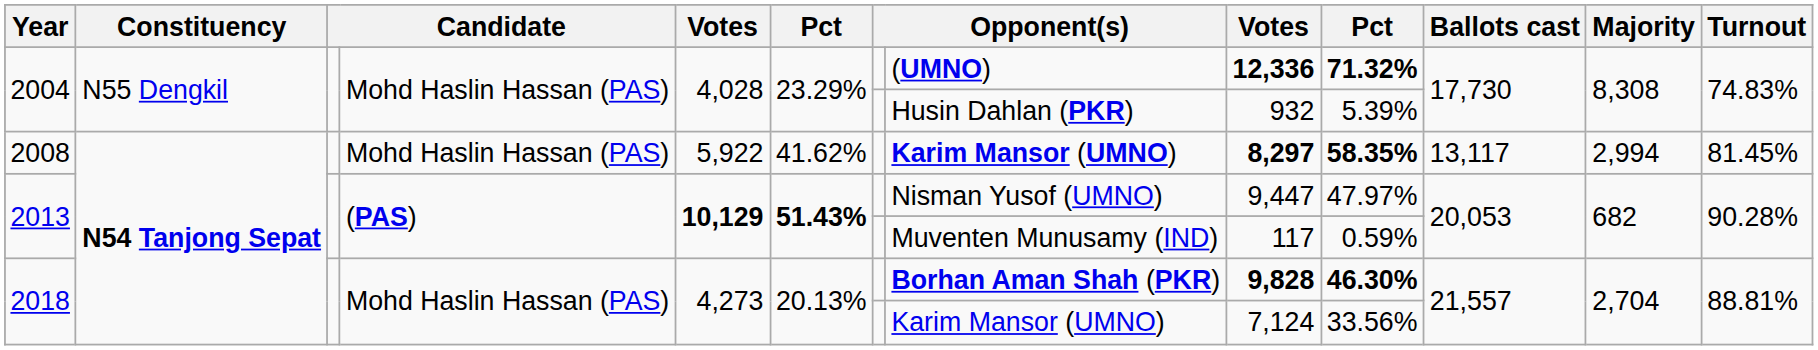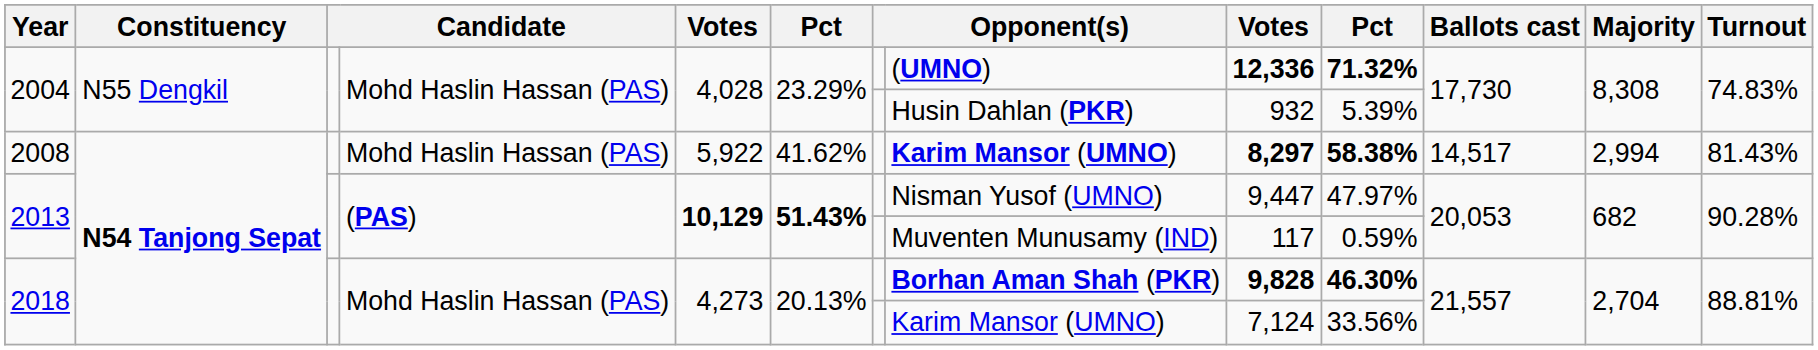2008 | column 10: 58.35% -> 58.38%
2008 | Ballots cast: 13,117 -> 14,517
2008 | Turnout: 81.45% -> 81.43%
